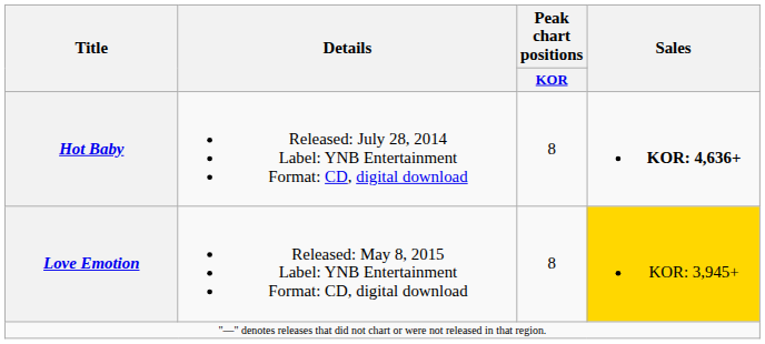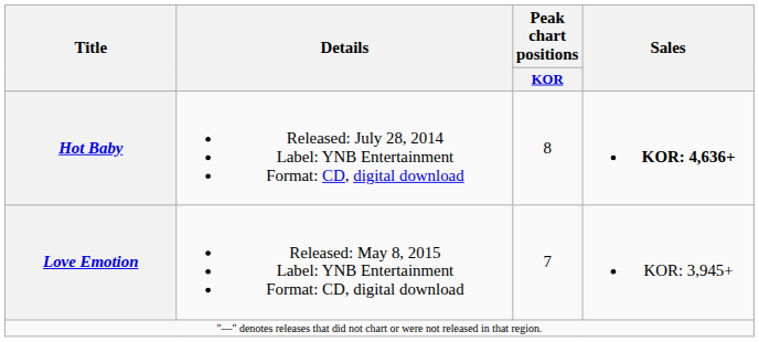Love Emotion | Peak chart positions / KOR: 8 -> 7
Love Emotion | Sales: gold background -> no background
